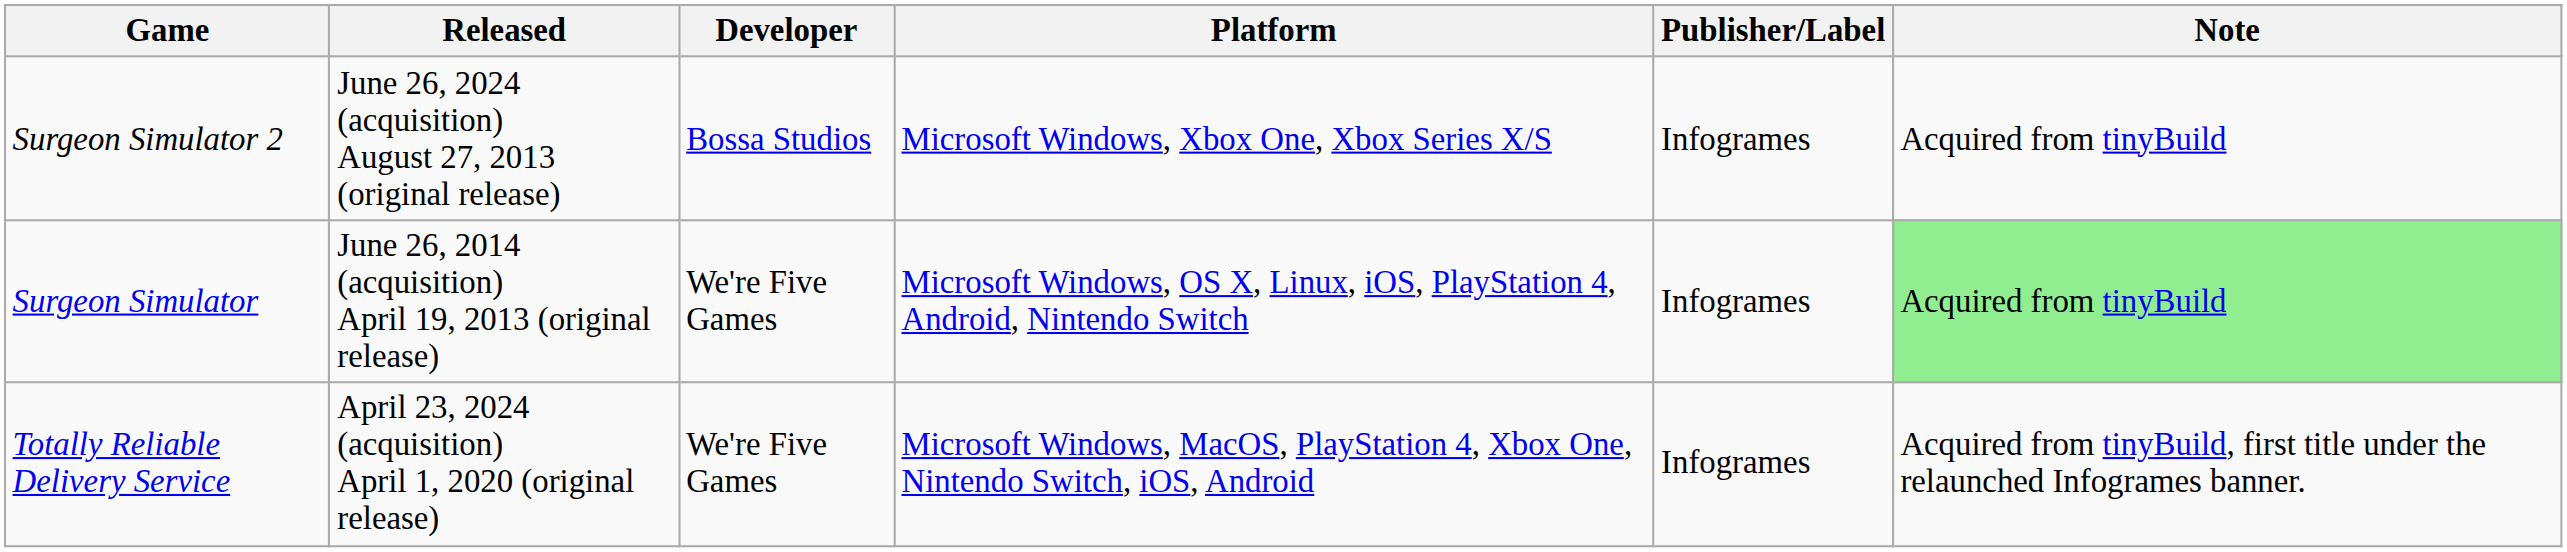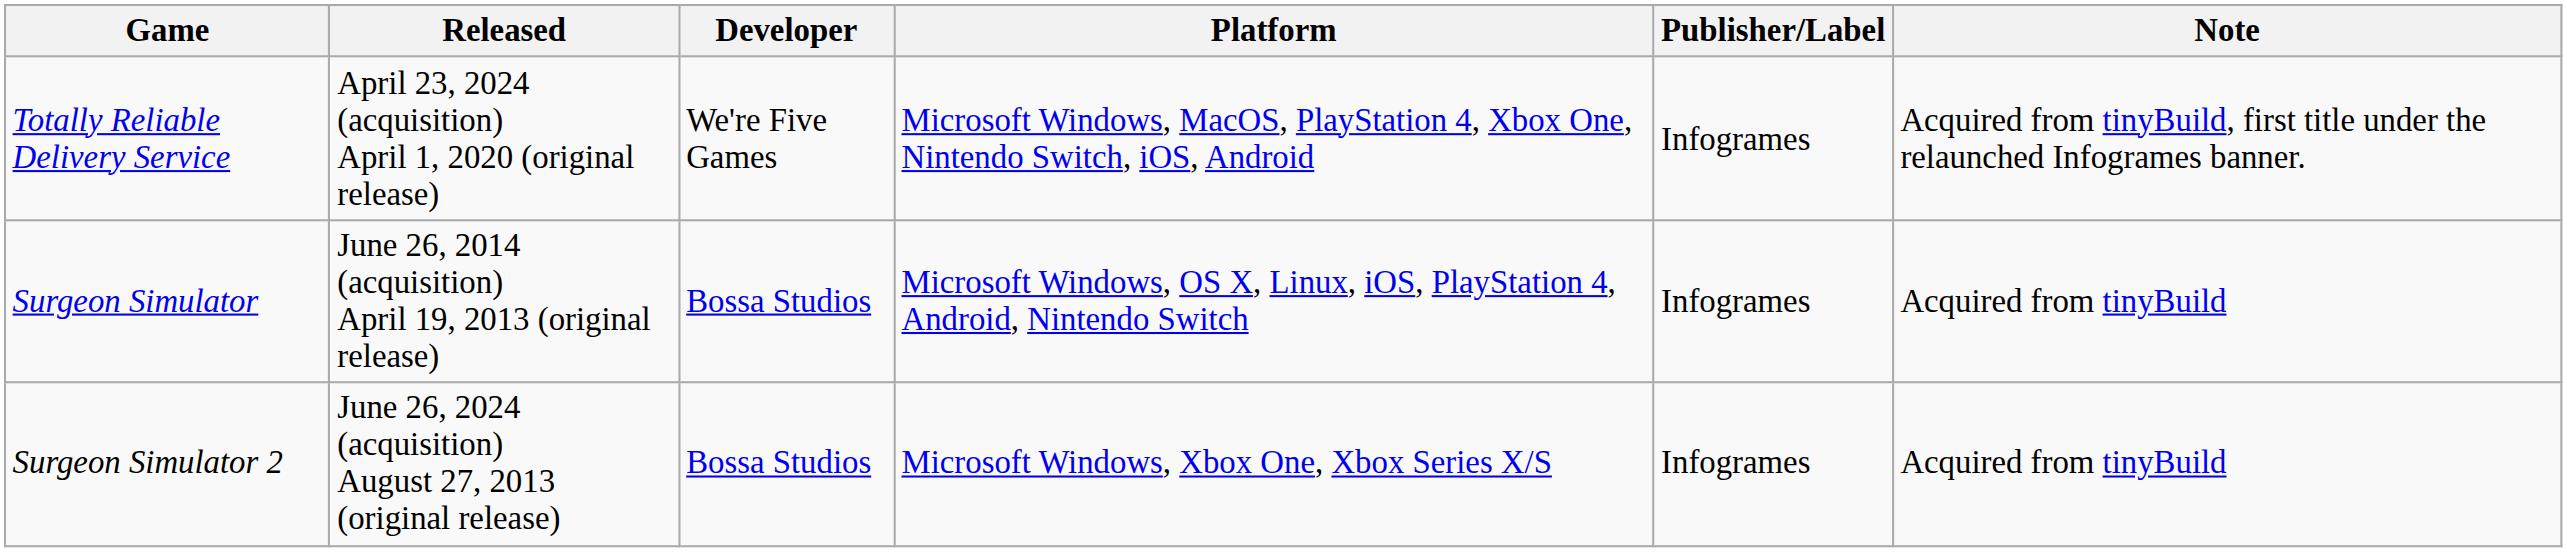rows swapped: Totally Reliable Delivery Service <-> Surgeon Simulator 2
Surgeon Simulator | Developer: We're Five Games -> Bossa Studios
Surgeon Simulator | Note: lightgreen background -> no background
